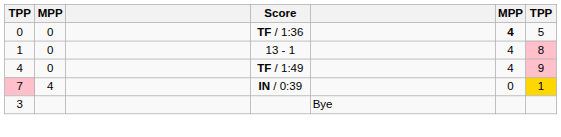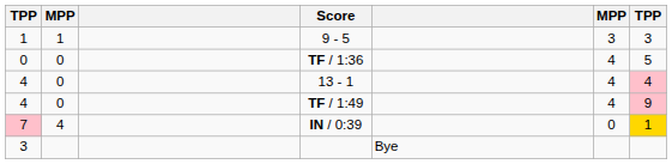+ row: 1 | 1 | 9 - 5 | 3 | 3
TF / 1:36 | column 6: bold -> normal
13 - 1 | column 1: 1 -> 4
13 - 1 | column 7: 8 -> 4
